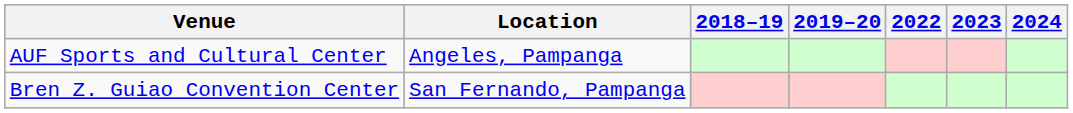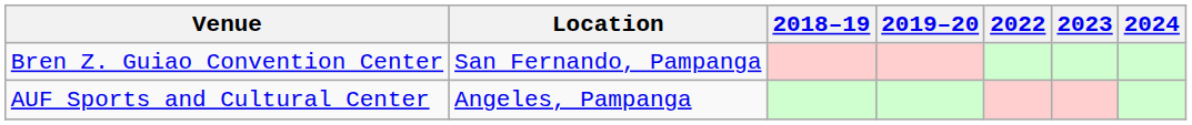rows swapped: AUF Sports and Cultural Center <-> Bren Z. Guiao Convention Center
